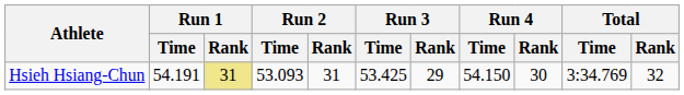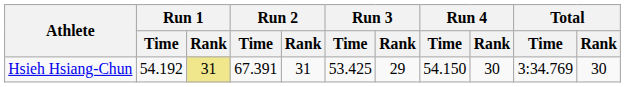Hsieh Hsiang-Chun | Run 1 / Time: 54.191 -> 54.192
Hsieh Hsiang-Chun | Run 2 / Time: 53.093 -> 67.391
Hsieh Hsiang-Chun | Total / Rank: 32 -> 30
